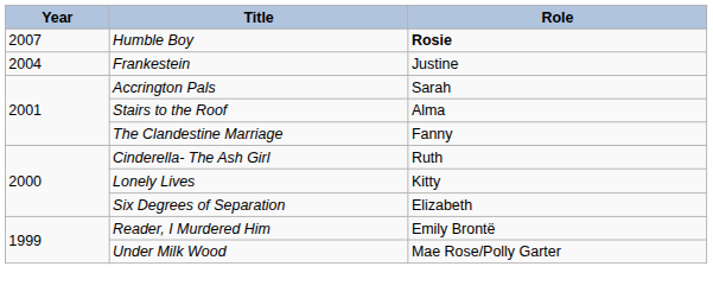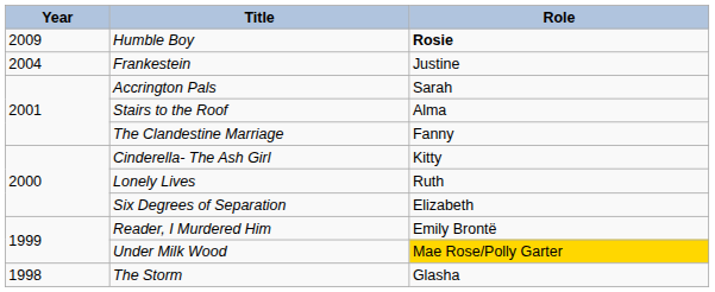Humble Boy | Year: 2007 -> 2009
Cinderella- The Ash Girl | Role: Ruth -> Kitty
Lonely Lives | Role: Kitty -> Ruth
Under Milk Wood | Role: no background -> gold background
+ row: 1998 | The Storm | Glasha
